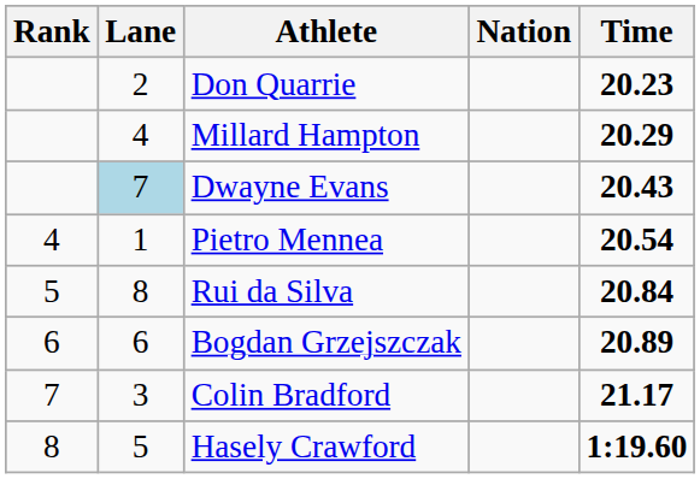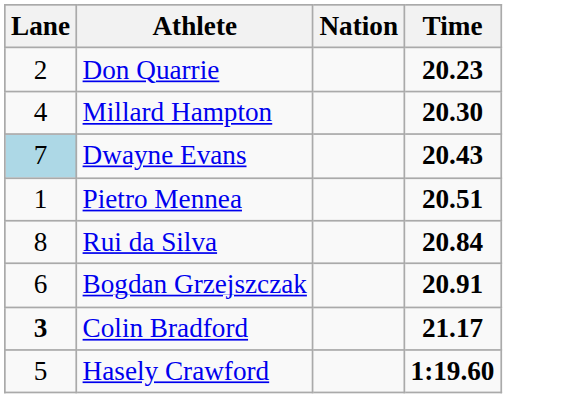- column: Rank | 4 | 5 | 6 | 7 | 8
Millard Hampton | Time: 20.29 -> 20.30
Pietro Mennea | Time: 20.54 -> 20.51
Bogdan Grzejszczak | Time: 20.89 -> 20.91
Colin Bradford | Lane: normal -> bold
